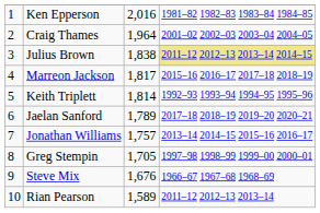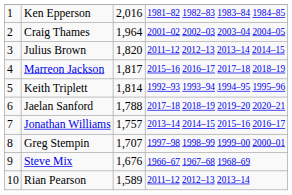Julius Brown | column 3: 1,838 -> 1,820
Julius Brown | column 4: khaki background -> no background
Jaelan Sanford | column 3: 1,789 -> 1,788
Greg Stempin | column 3: 1,705 -> 1,707
